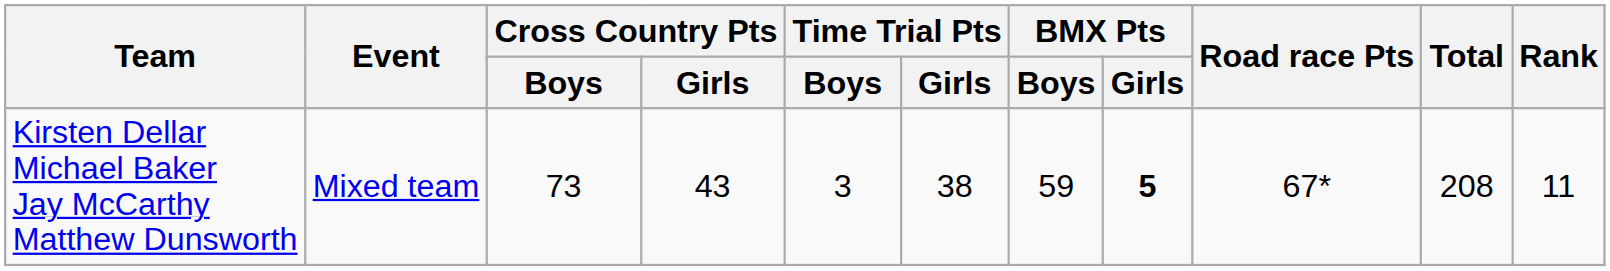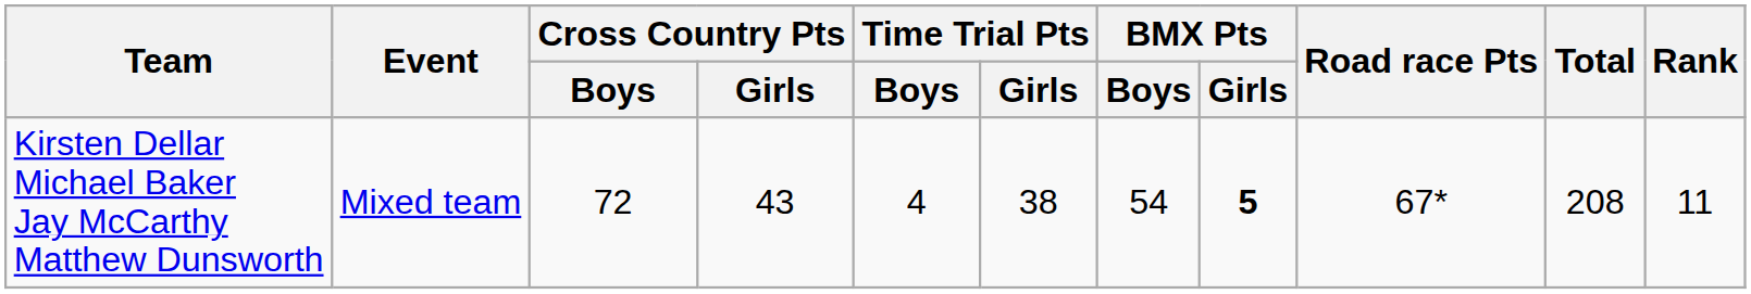Kirsten Dellar Michael Baker Jay McCarthy Matthew Dunsworth | Cross Country Pts / Boys: 73 -> 72
Kirsten Dellar Michael Baker Jay McCarthy Matthew Dunsworth | Time Trial Pts / Boys: 3 -> 4
Kirsten Dellar Michael Baker Jay McCarthy Matthew Dunsworth | BMX Pts / Boys: 59 -> 54
